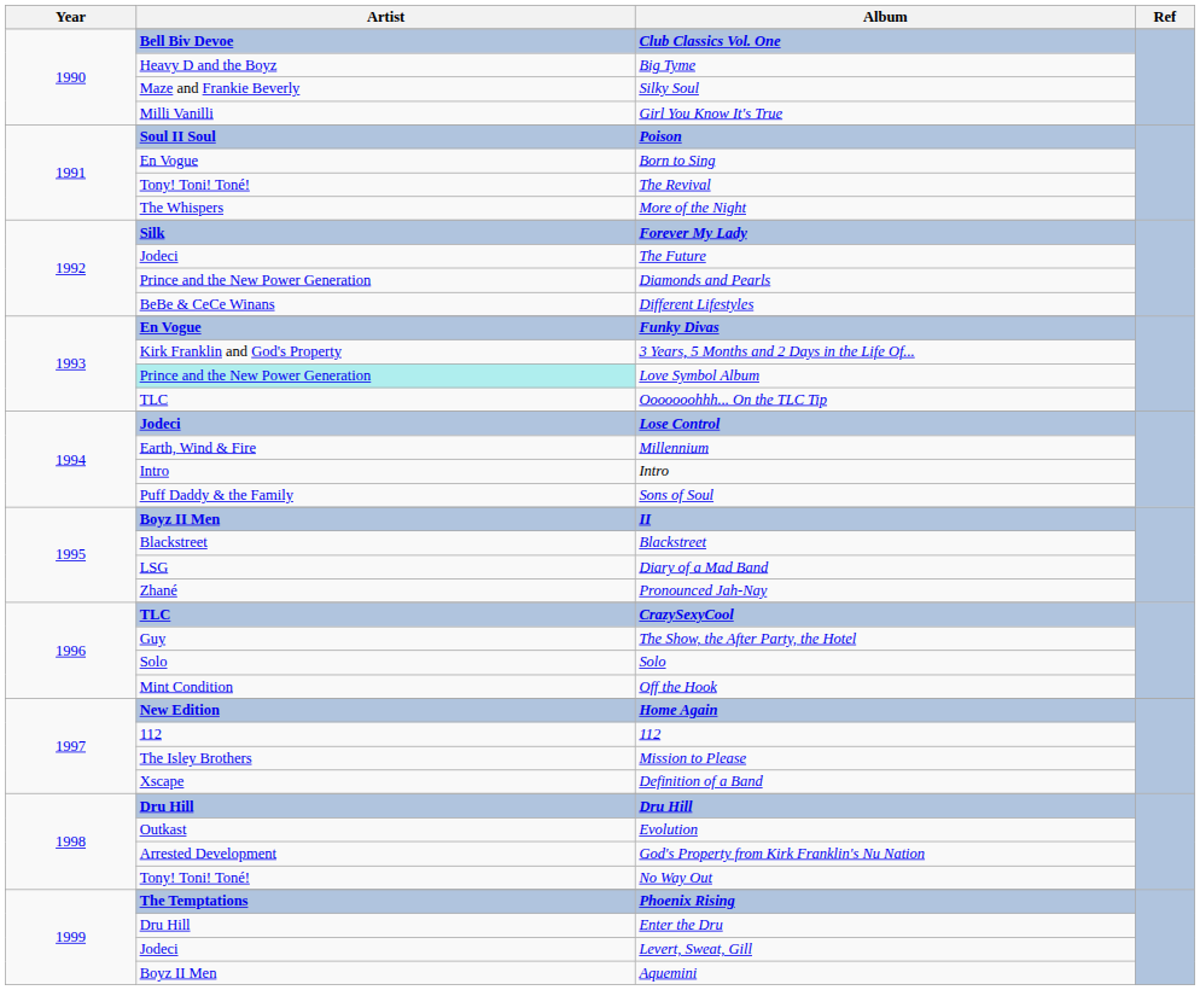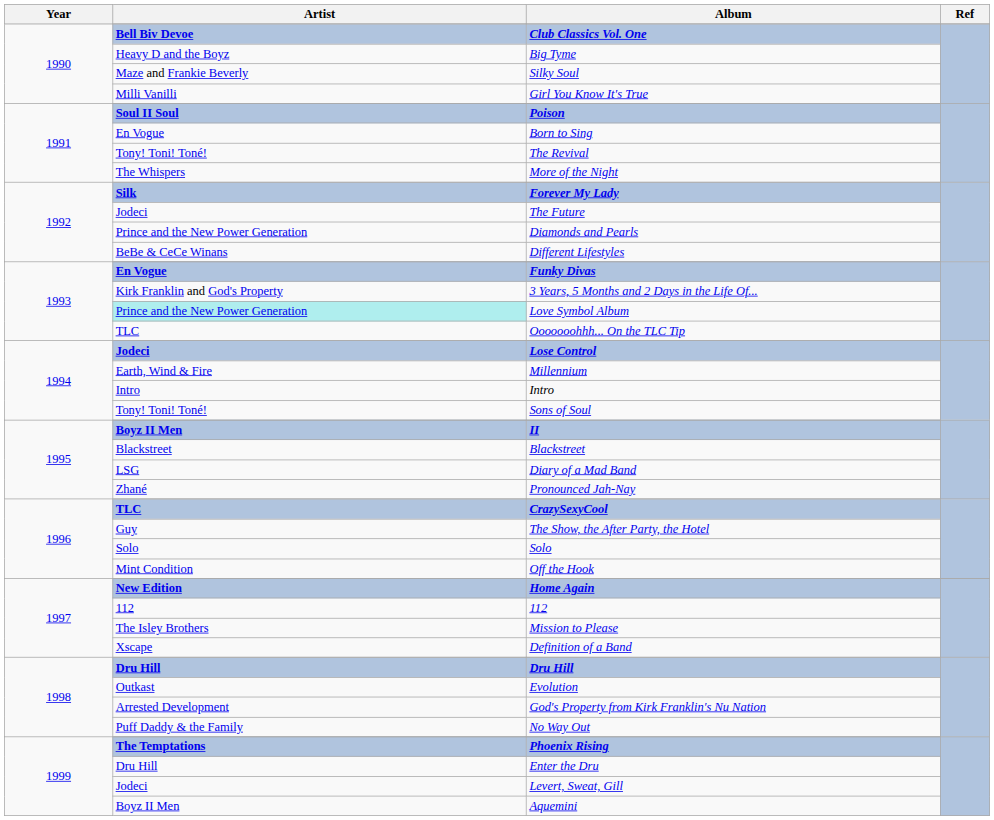Sons of Soul | Artist: Puff Daddy & the Family -> Tony! Toni! Toné!
No Way Out | Artist: Tony! Toni! Toné! -> Puff Daddy & the Family
